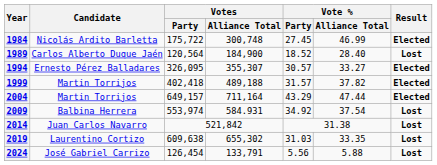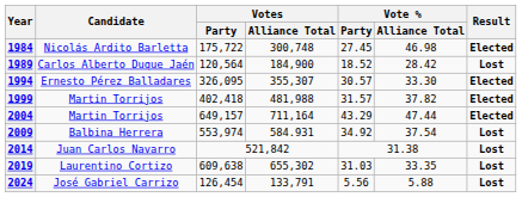1984 | Vote % / Alliance Total: 46.99 -> 46.98
1989 | Vote % / Alliance Total: 28.40 -> 28.42
1994 | Vote % / Alliance Total: 33.27 -> 33.30
1999 | Votes / Alliance Total: 489,188 -> 481,988
